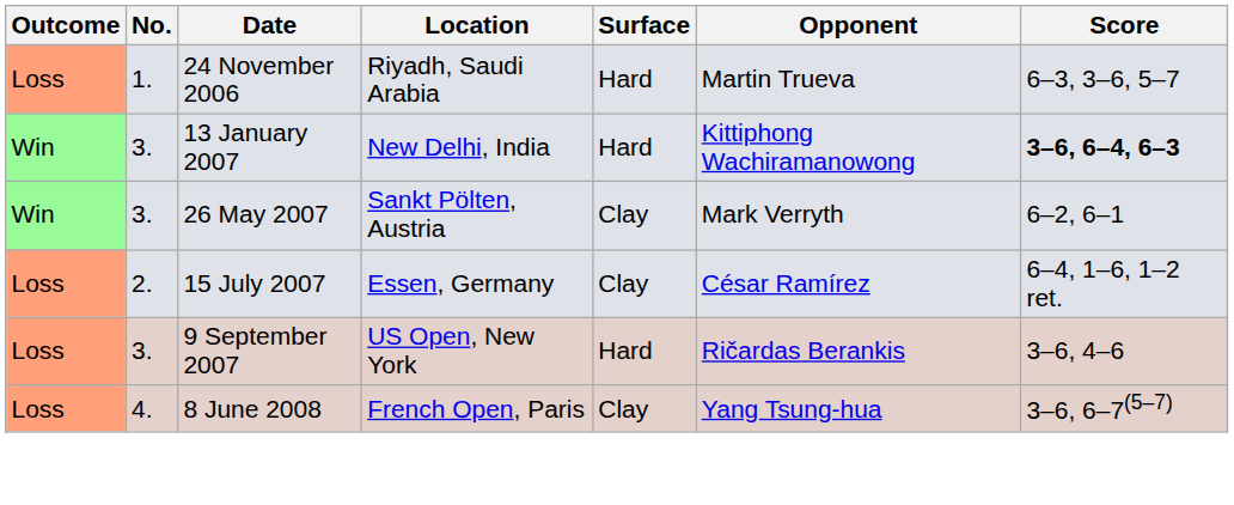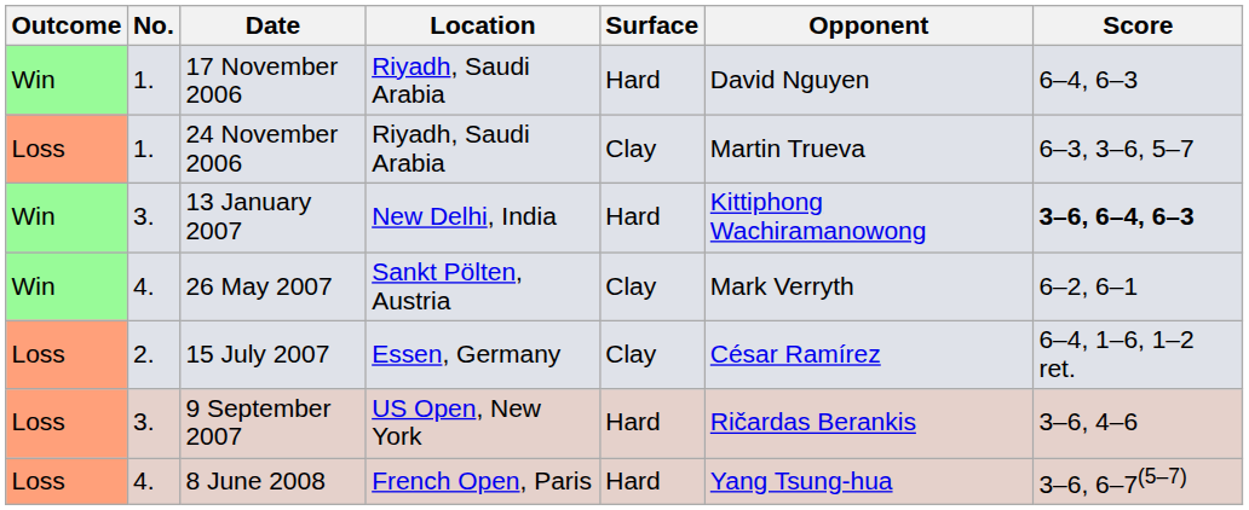+ row: Win | 1. | 17 November 2006 | Riyadh, Saudi Arabia | Hard | David Nguyen | 6–4, 6–3
24 November 2006 | Surface: Hard -> Clay
26 May 2007 | No.: 3. -> 4.
8 June 2008 | Surface: Clay -> Hard
